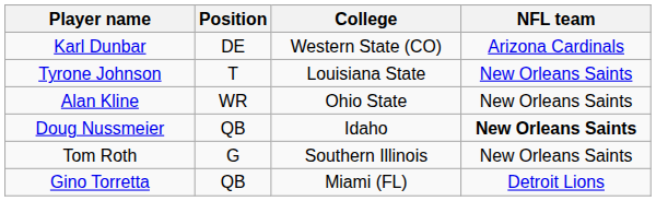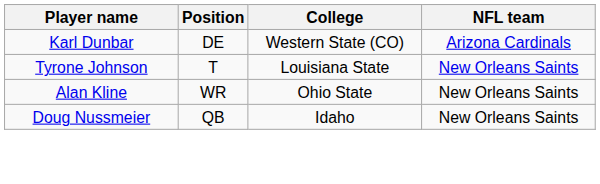Doug Nussmeier | NFL team: bold -> normal
- row: Tom Roth | G | Southern Illinois | New Orleans Saints
- row: Gino Torretta | QB | Miami (FL) | Detroit Lions
